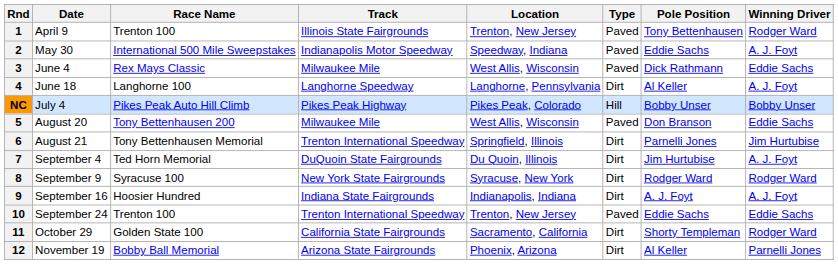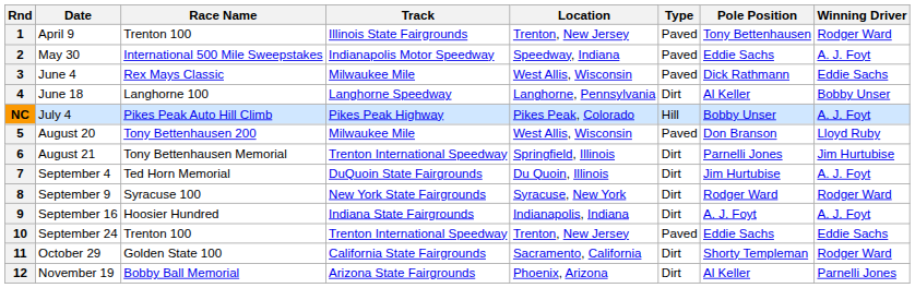4 | Winning Driver: A. J. Foyt -> Bobby Unser
NC | Winning Driver: Bobby Unser -> A. J. Foyt
5 | Winning Driver: Eddie Sachs -> Lloyd Ruby
